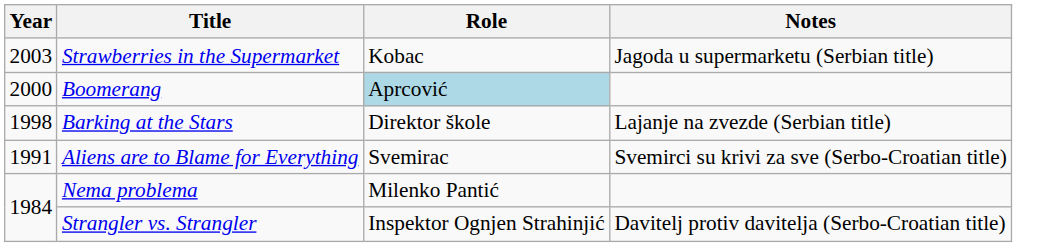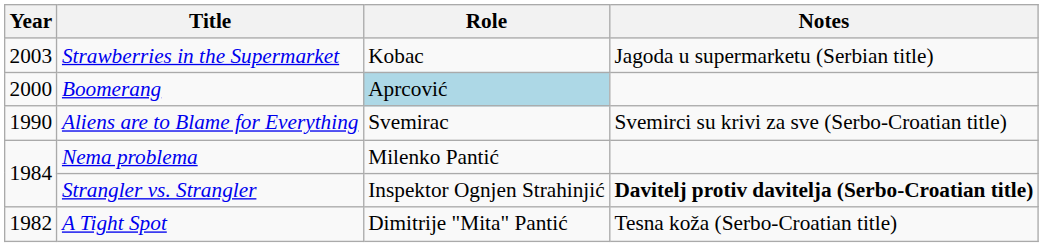- row: 1998 | Barking at the Stars | Direktor škole | Lajanje na zvezde (Serbian title)
Aliens are to Blame for Everything | Year: 1991 -> 1990
Strangler vs. Strangler | Notes: normal -> bold
+ row: 1982 | A Tight Spot | Dimitrije "Mita" Pantić | Tesna koža (Serbo-Croatian title)
